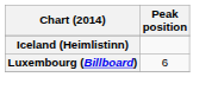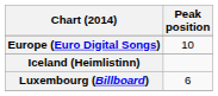+ row: Europe (Euro Digital Songs) | 10
